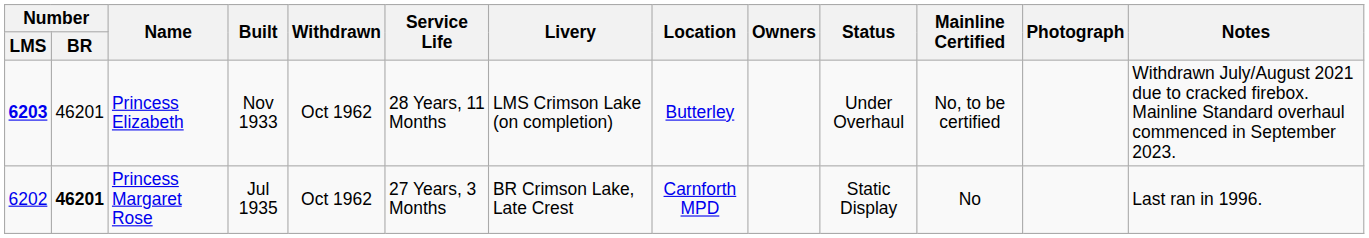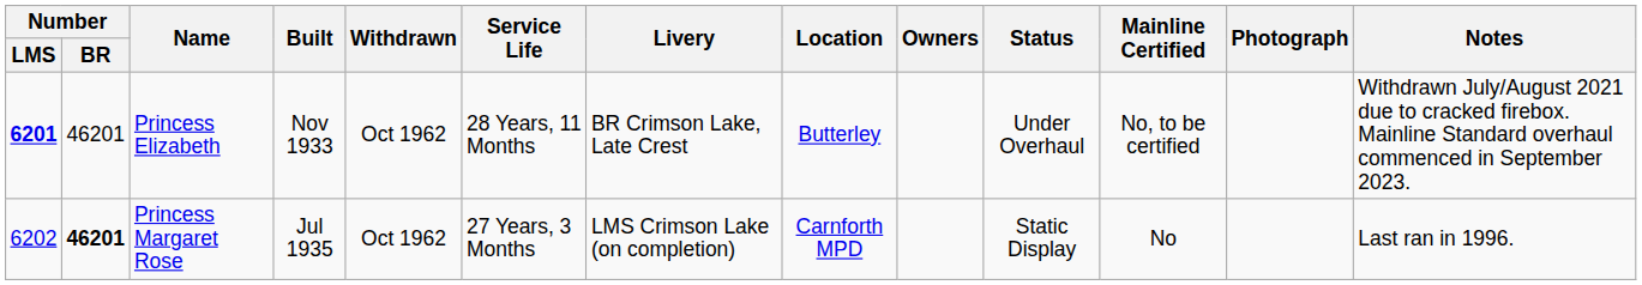Princess Elizabeth | Number / LMS: 6203 -> 6201
Princess Elizabeth | Livery: LMS Crimson Lake (on completion) -> BR Crimson Lake, Late Crest
Princess Margaret Rose | Livery: BR Crimson Lake, Late Crest -> LMS Crimson Lake (on completion)
